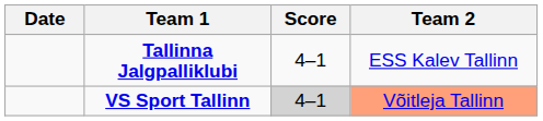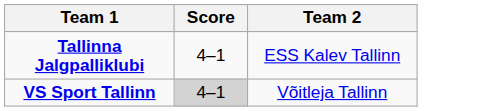- column: Date
VS Sport Tallinn | Team 2: lightsalmon background -> no background
